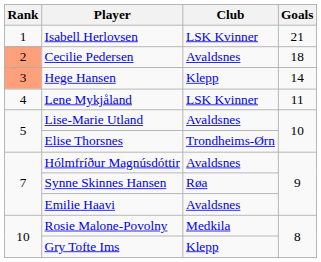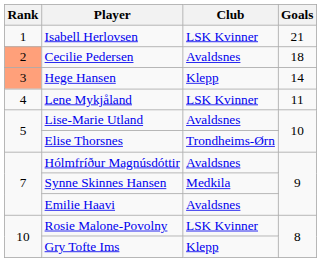Synne Skinnes Hansen | Club: Røa -> Medkila
Rosie Malone-Povolny | Club: Medkila -> LSK Kvinner
